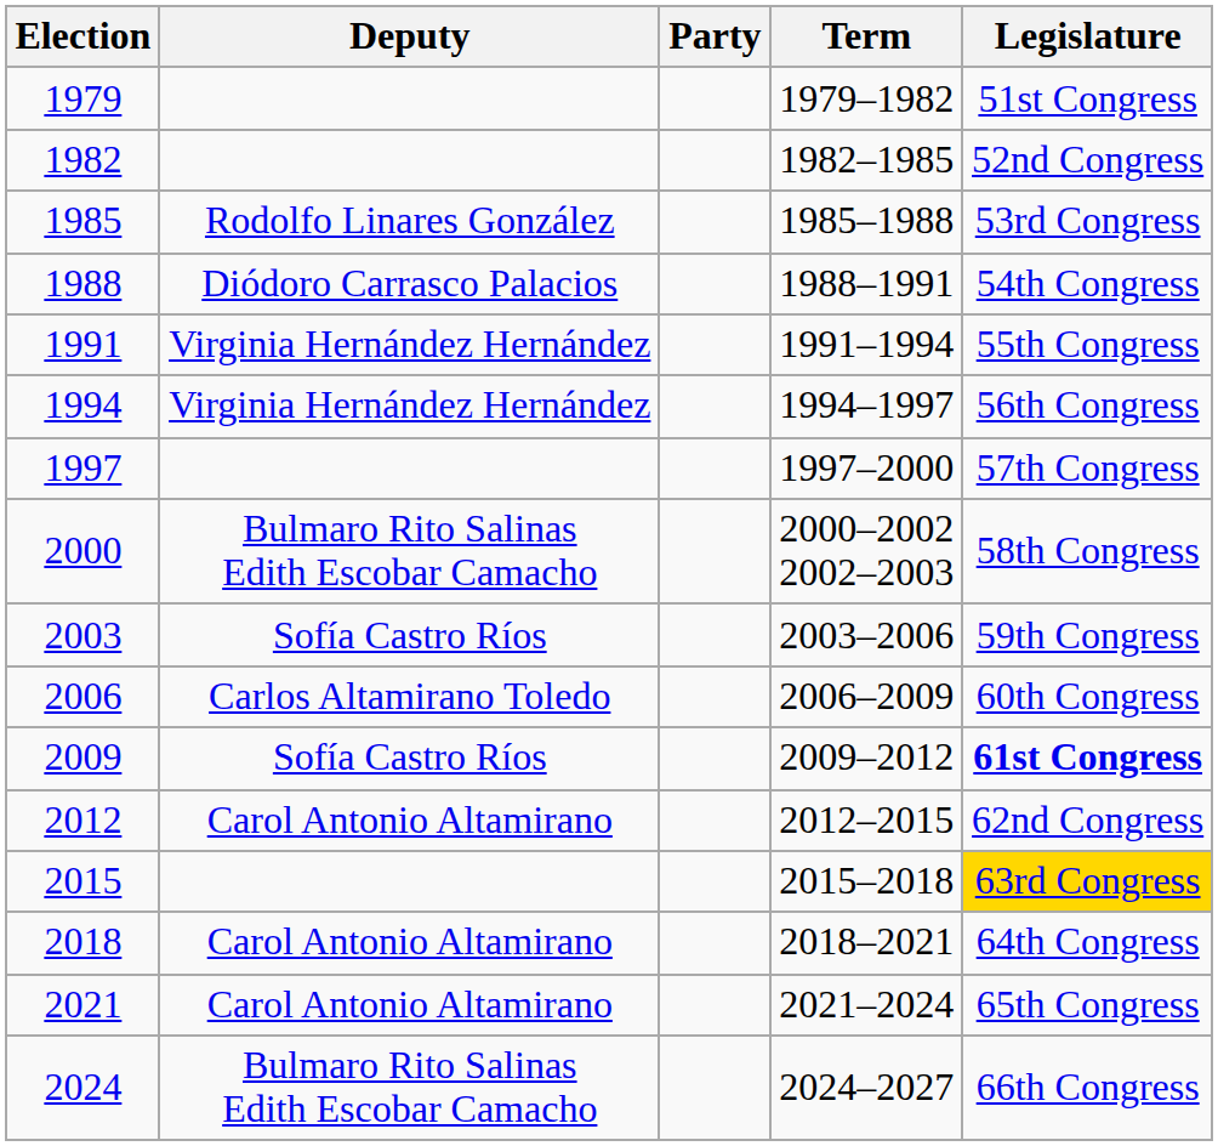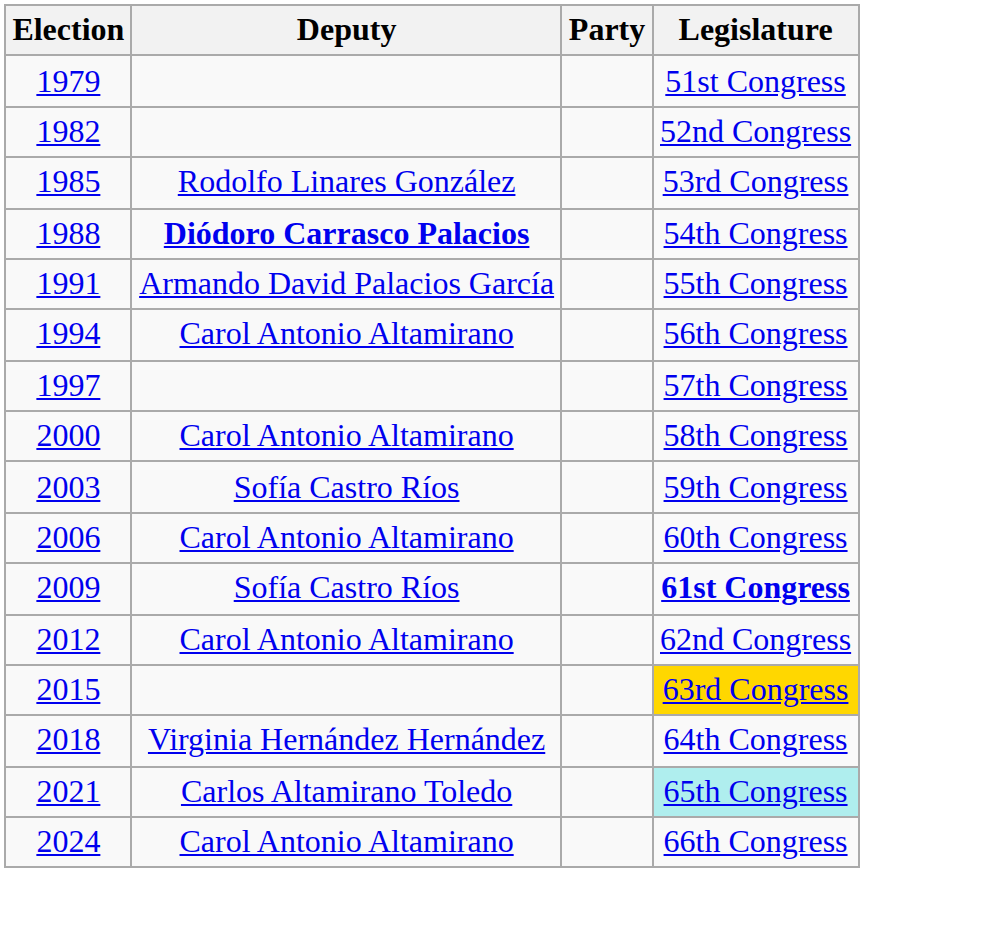- column: Term | 1979–1982 | 1982–1985 | 1985–1988 | 1988–1991 | 1991–1994 | 1994–1997 | 1997–2000 | 2000–2002 2002–2003 | 2003–2006 | 2006–2009 | 2009–2012 | 2012–2015 | 2015–2018 | 2018–2021 | 2021–2024 | 2024–2027
1988 | Deputy: normal -> bold
1991 | Deputy: Virginia Hernández Hernández -> Armando David Palacios García
1994 | Deputy: Virginia Hernández Hernández -> Carol Antonio Altamirano
2000 | Deputy: Bulmaro Rito Salinas Edith Escobar Camacho -> Carol Antonio Altamirano
2006 | Deputy: Carlos Altamirano Toledo -> Carol Antonio Altamirano
2018 | Deputy: Carol Antonio Altamirano -> Virginia Hernández Hernández
2021 | Deputy: Carol Antonio Altamirano -> Carlos Altamirano Toledo
2021 | Legislature: no background -> paleturquoise background
2024 | Deputy: Bulmaro Rito Salinas Edith Escobar Camacho -> Carol Antonio Altamirano
